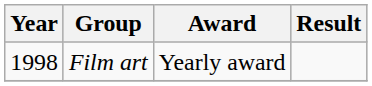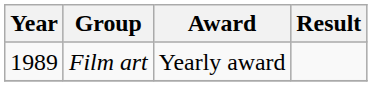Film art | Year: 1998 -> 1989
